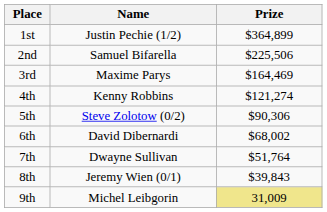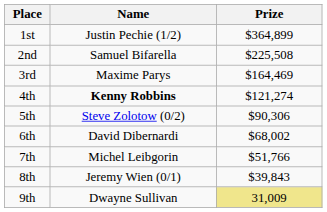2nd | Prize: $225,506 -> $225,508
4th | Name: normal -> bold
7th | Name: Dwayne Sullivan -> Michel Leibgorin
7th | Prize: $51,764 -> $51,766
9th | Name: Michel Leibgorin -> Dwayne Sullivan
